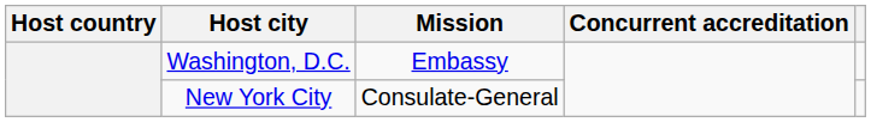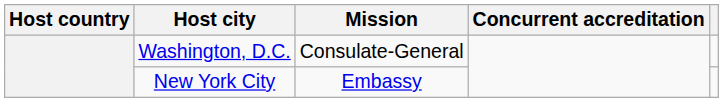Washington, D.C. | Mission: Embassy -> Consulate-General
New York City | Mission: Consulate-General -> Embassy
